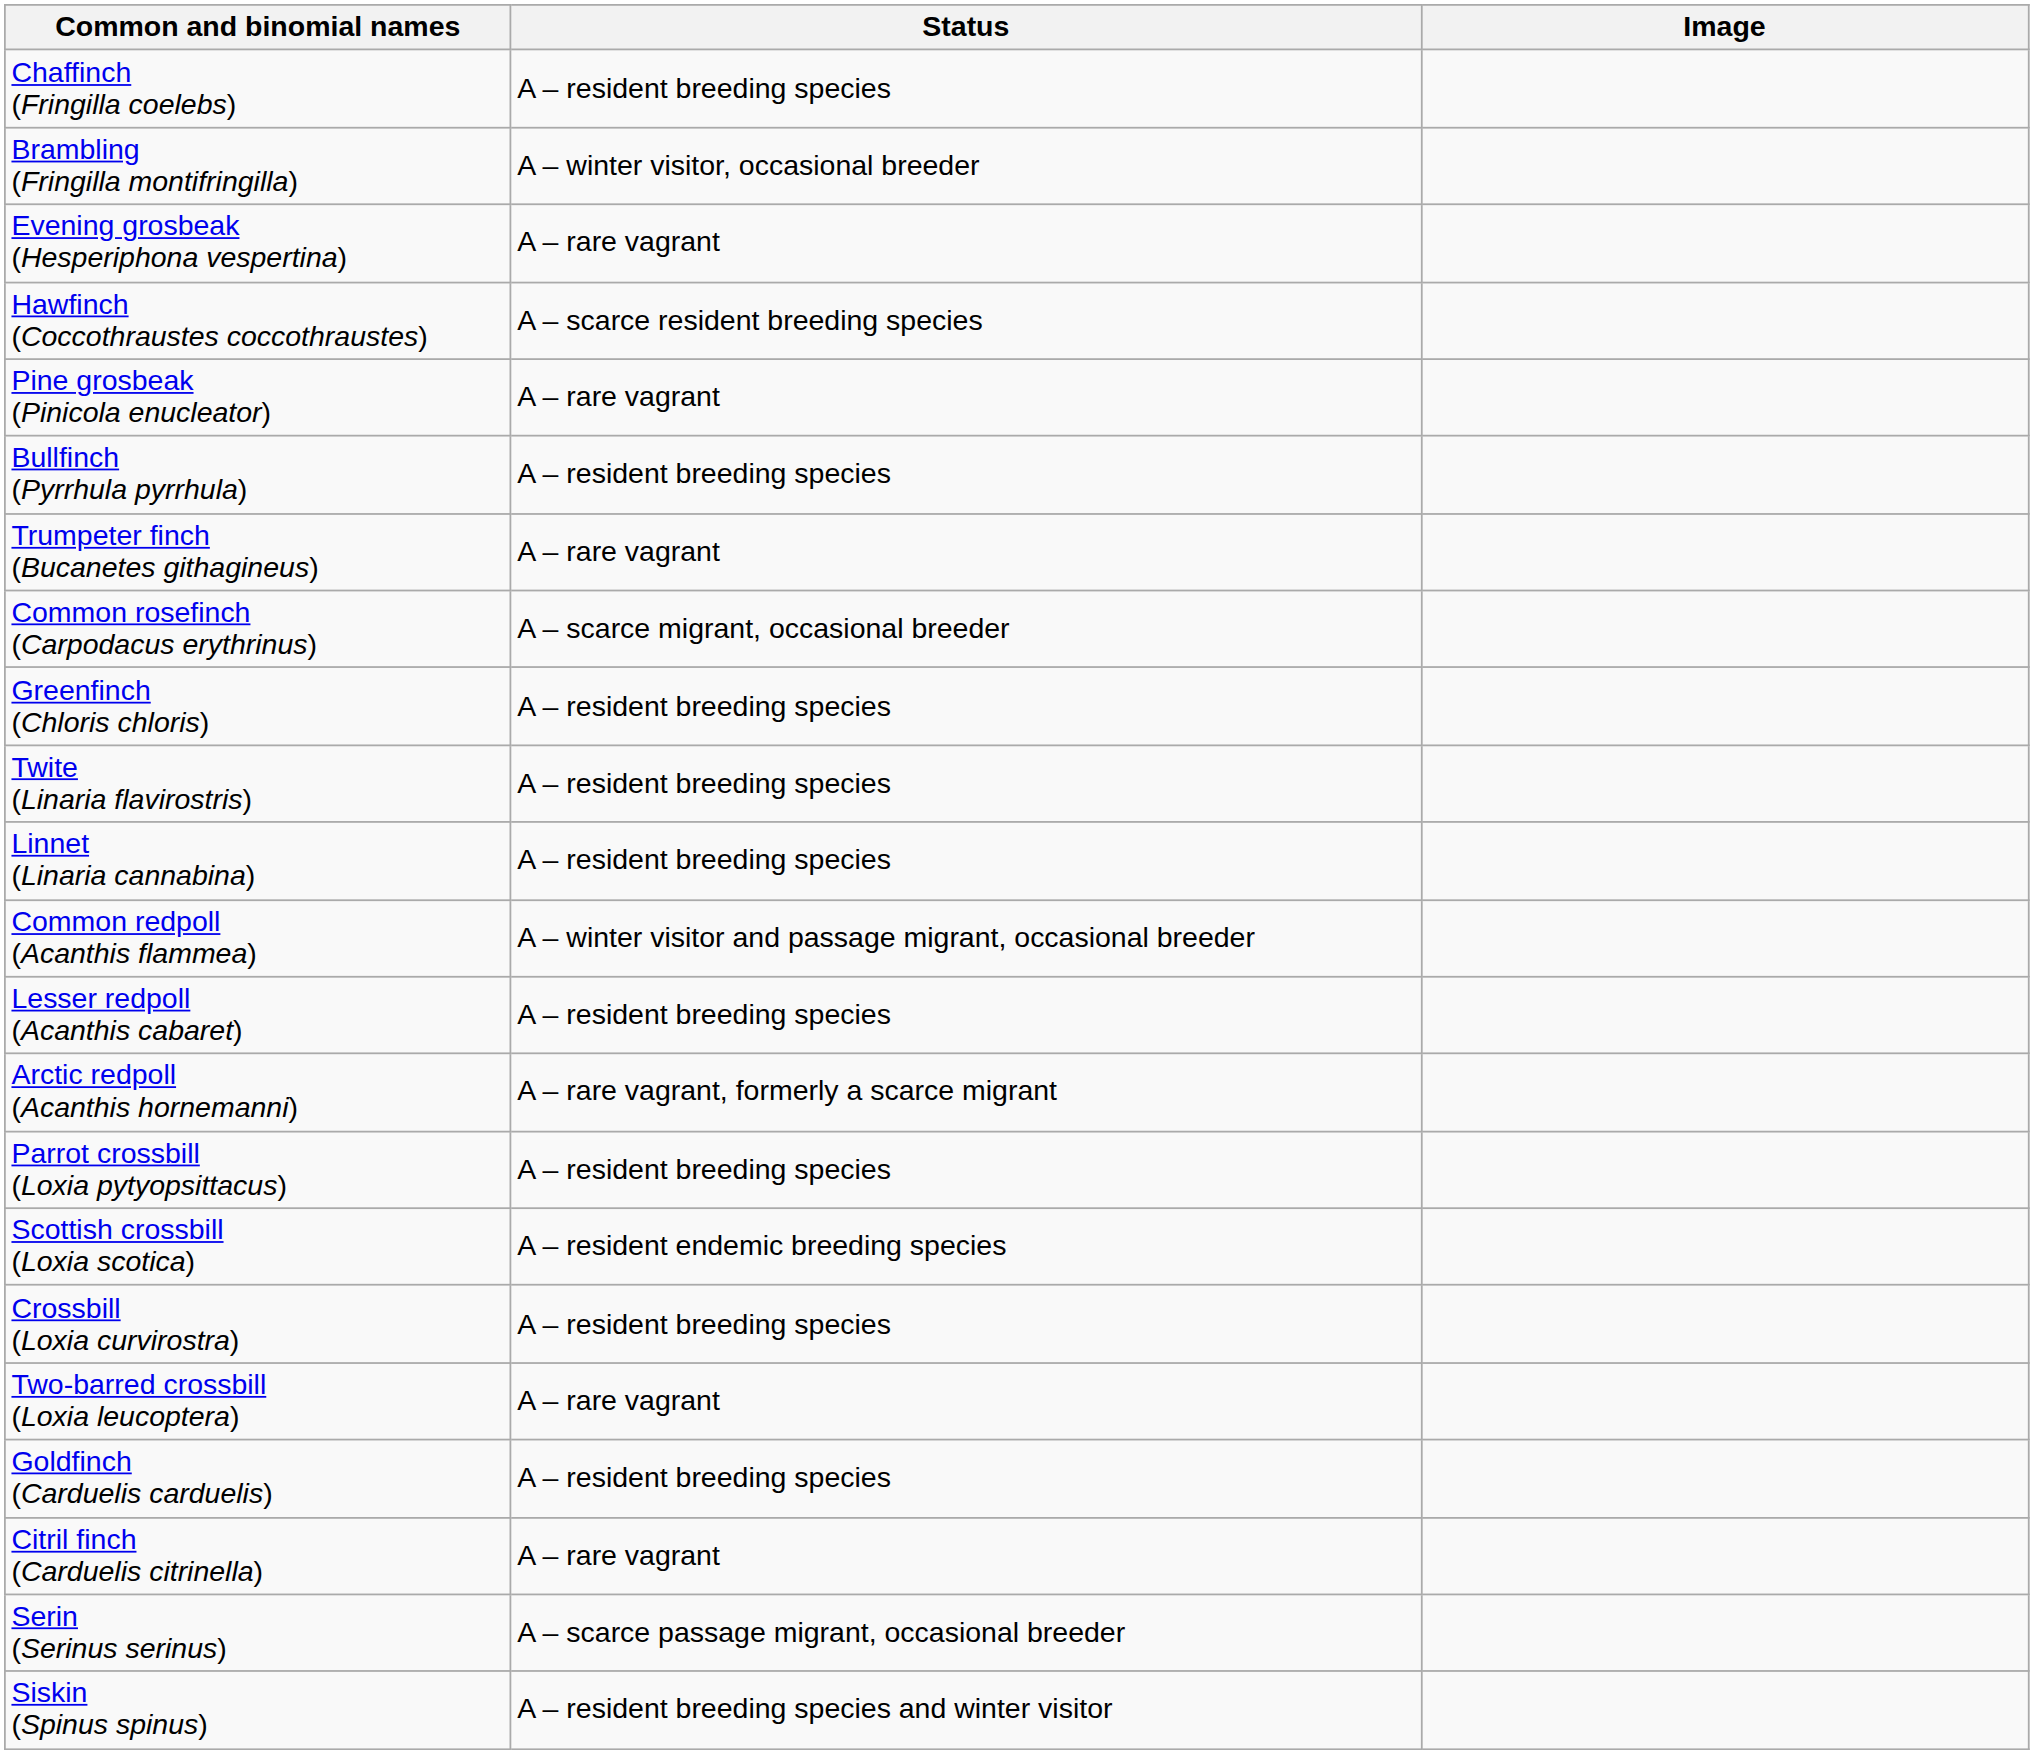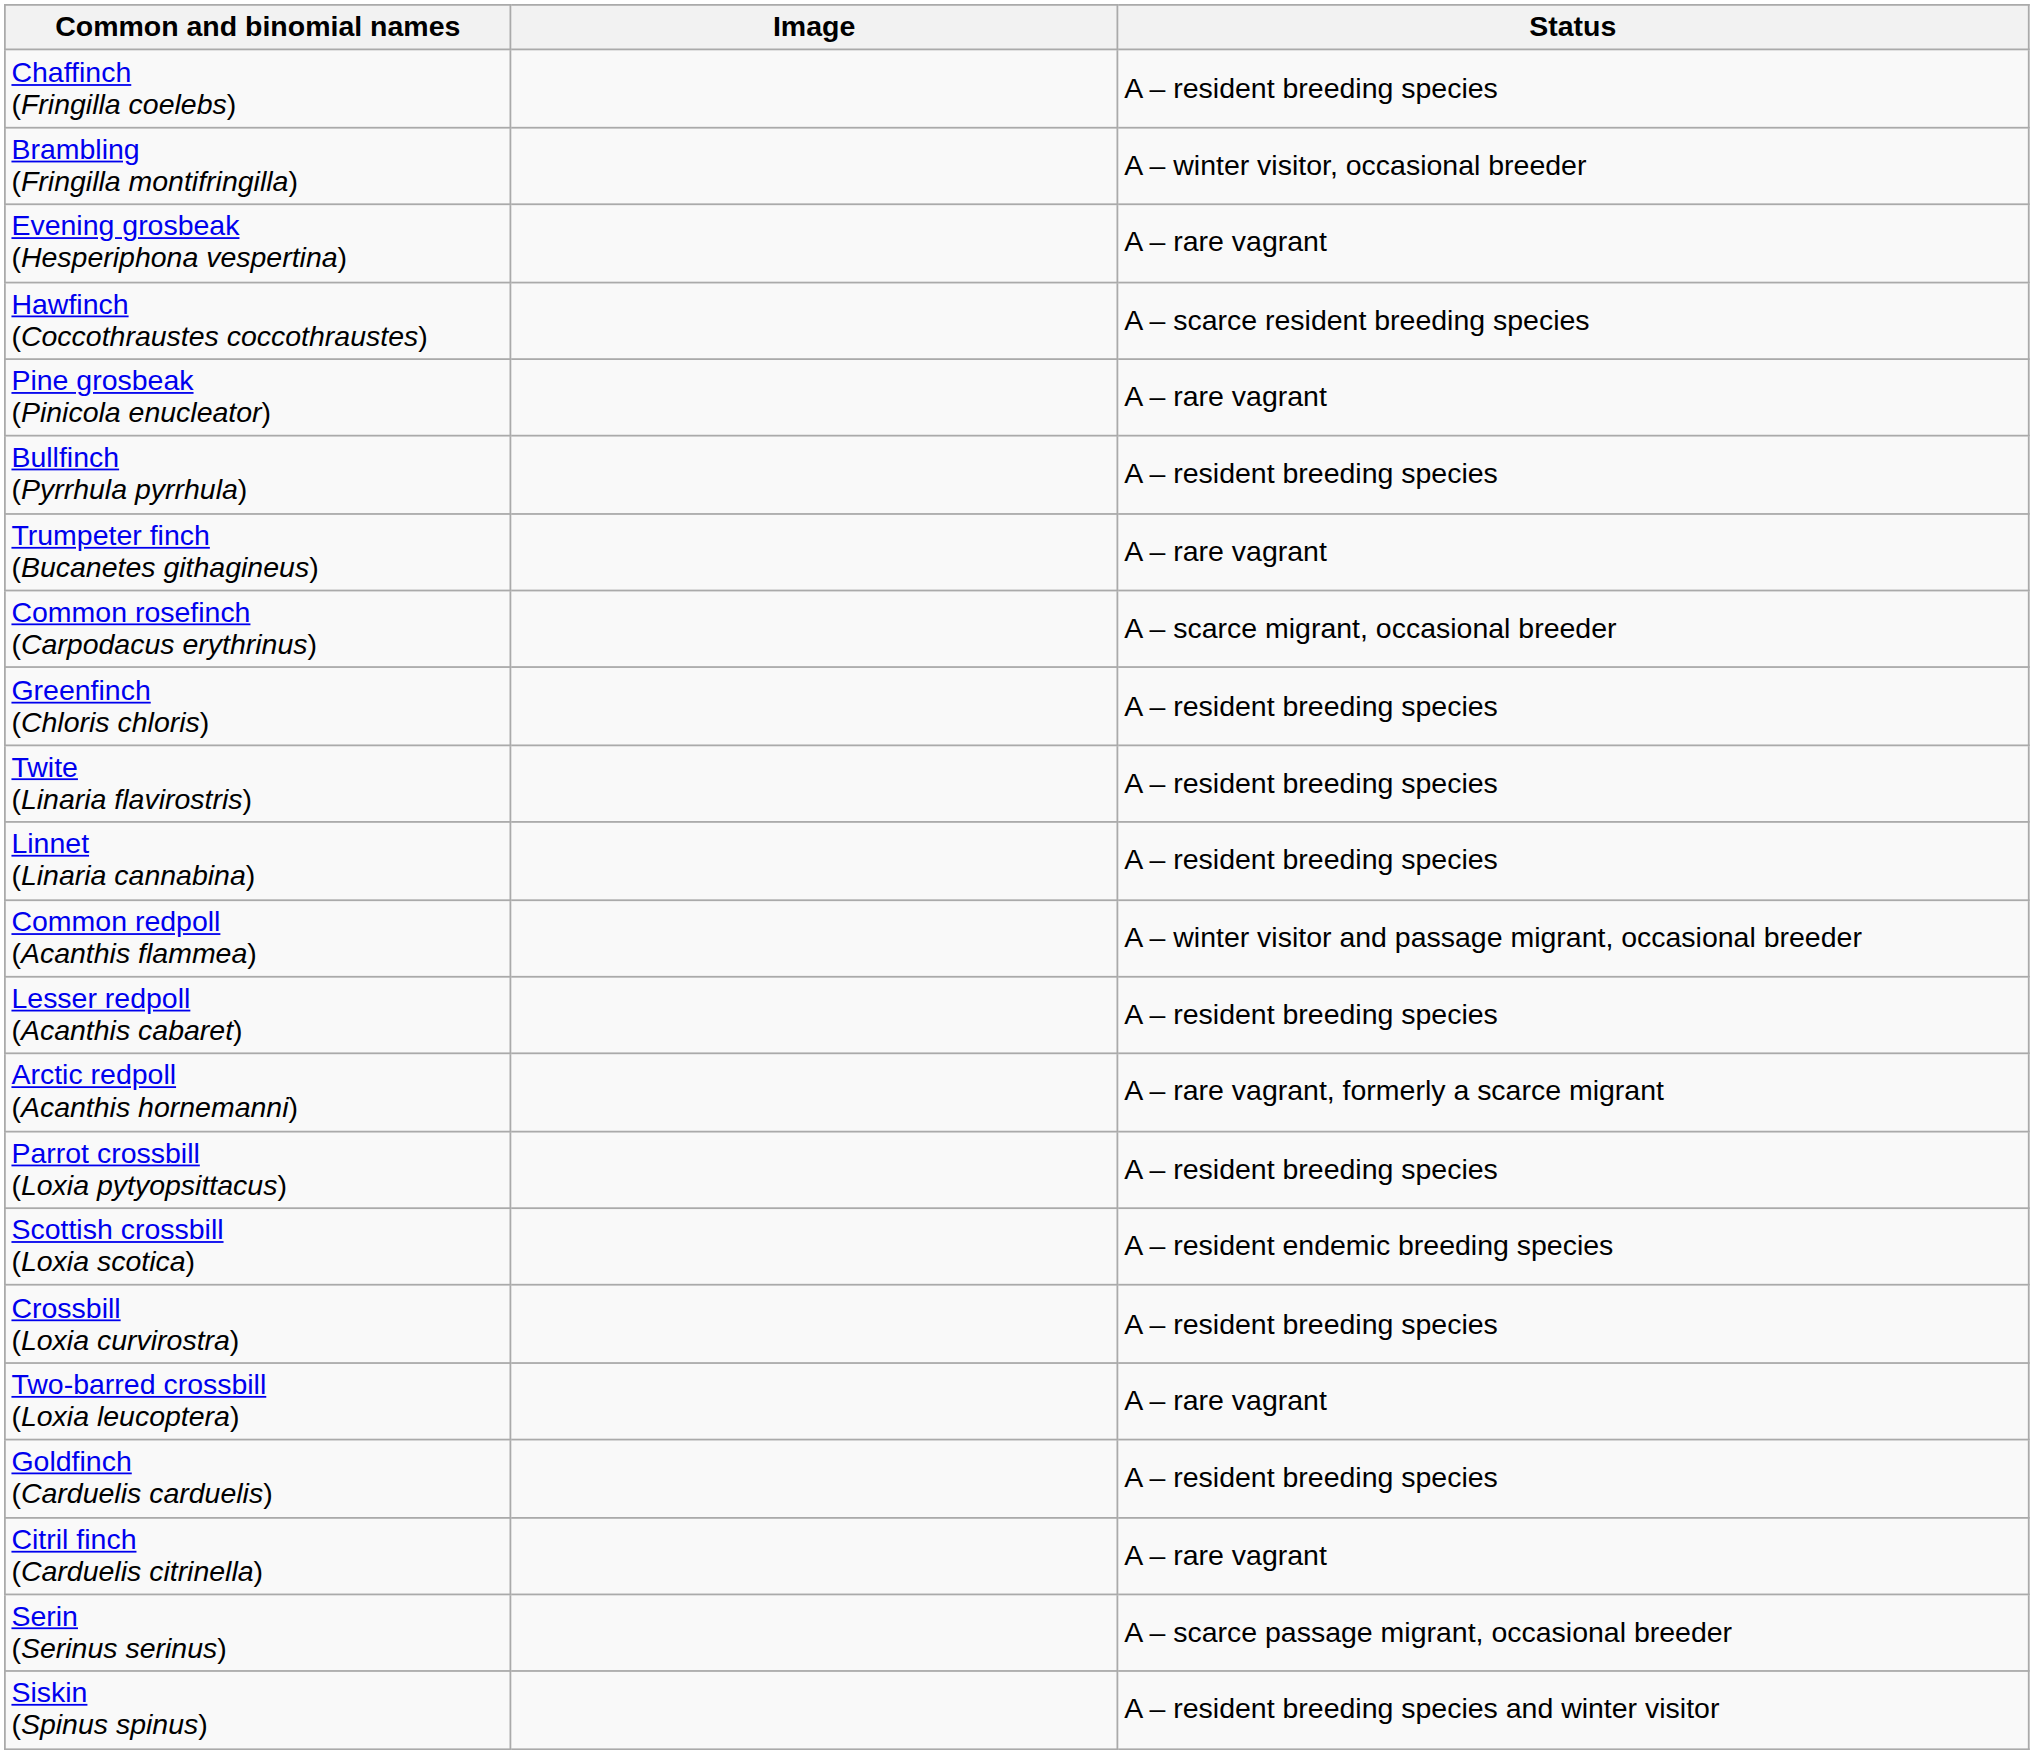columns swapped: Image <-> Status
